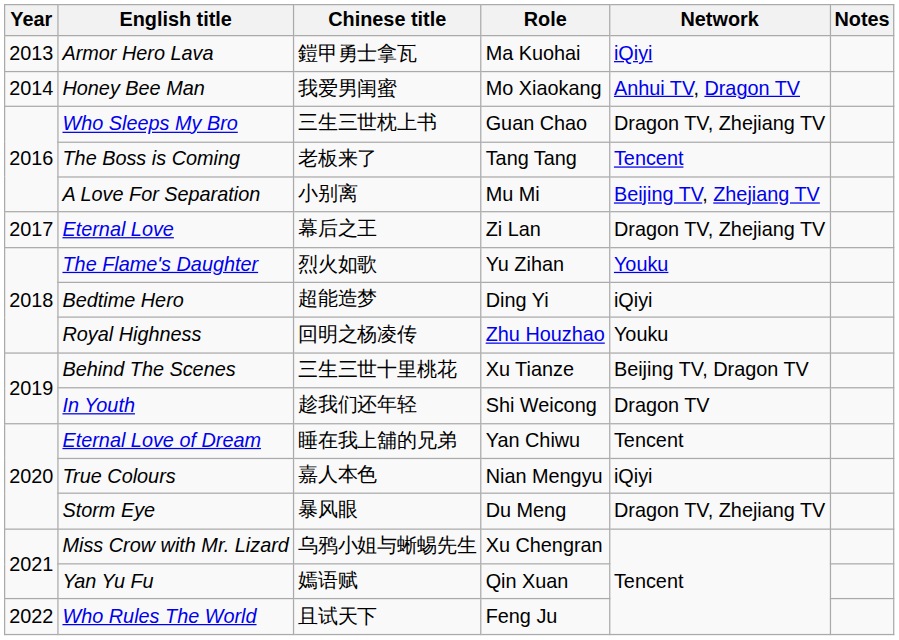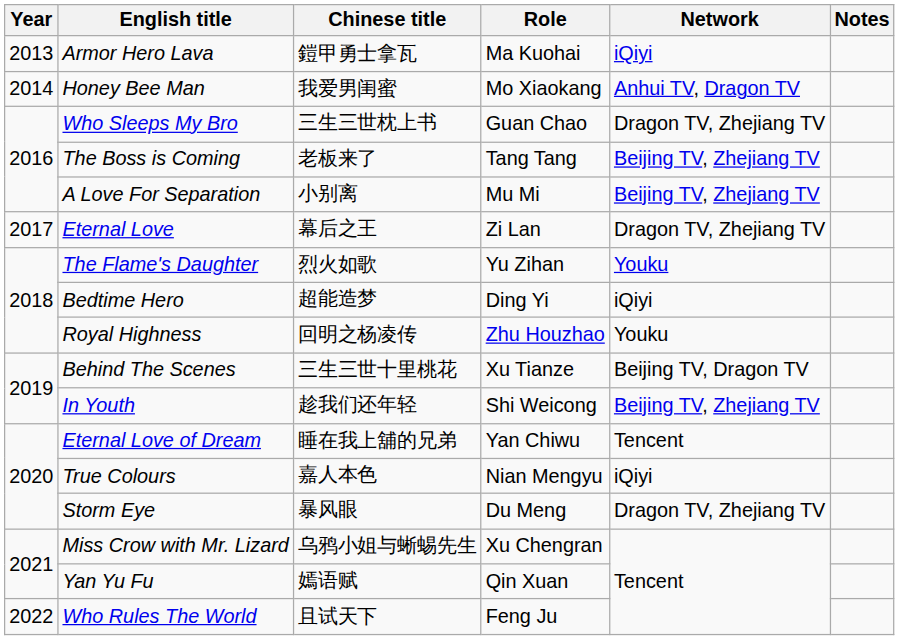The Boss is Coming | Network: Tencent -> Beijing TV, Zhejiang TV
In Youth | Network: Dragon TV -> Beijing TV, Zhejiang TV
